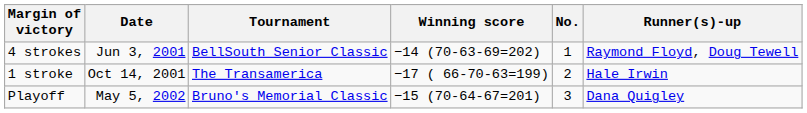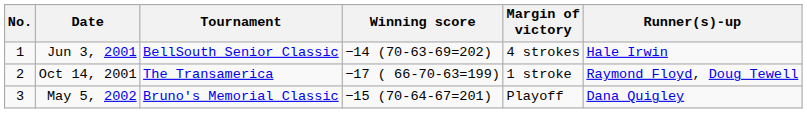columns swapped: No. <-> Margin of victory
Jun 3, 2001 | Runner(s)-up: Raymond Floyd, Doug Tewell -> Hale Irwin
Oct 14, 2001 | Runner(s)-up: Hale Irwin -> Raymond Floyd, Doug Tewell
